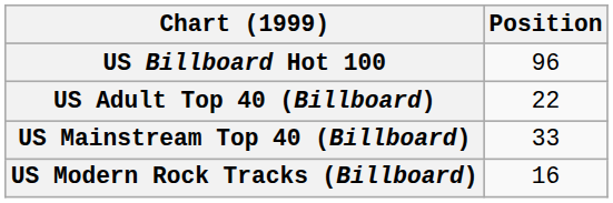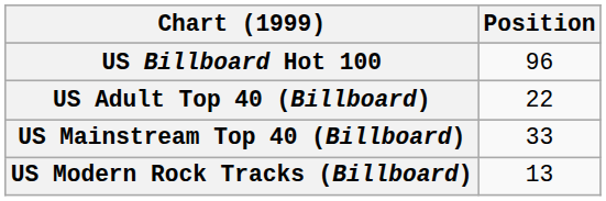US Modern Rock Tracks (Billboard) | Position: 16 -> 13
